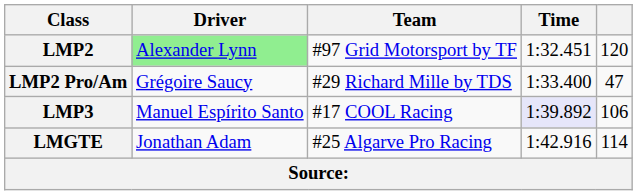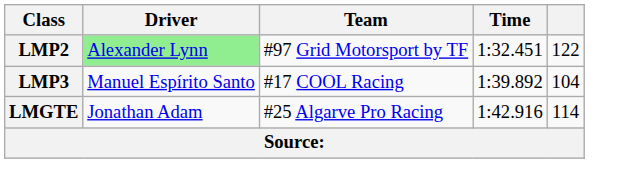LMP2 | column 5: 120 -> 122
- row: LMP2 Pro/Am | Grégoire Saucy | #29 Richard Mille by TDS | 1:33.400 | 47
LMP3 | Time: lavender background -> no background
LMP3 | column 5: 106 -> 104
